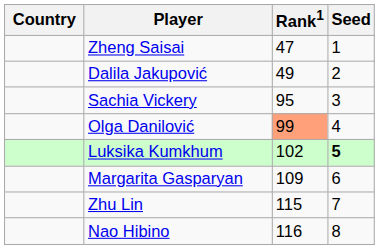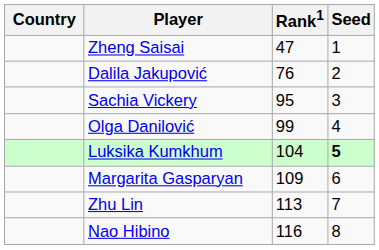Dalila Jakupović | Rank1: 49 -> 76
Olga Danilović | Rank1: lightsalmon background -> no background
Luksika Kumkhum | Rank1: 102 -> 104
Zhu Lin | Rank1: 115 -> 113
